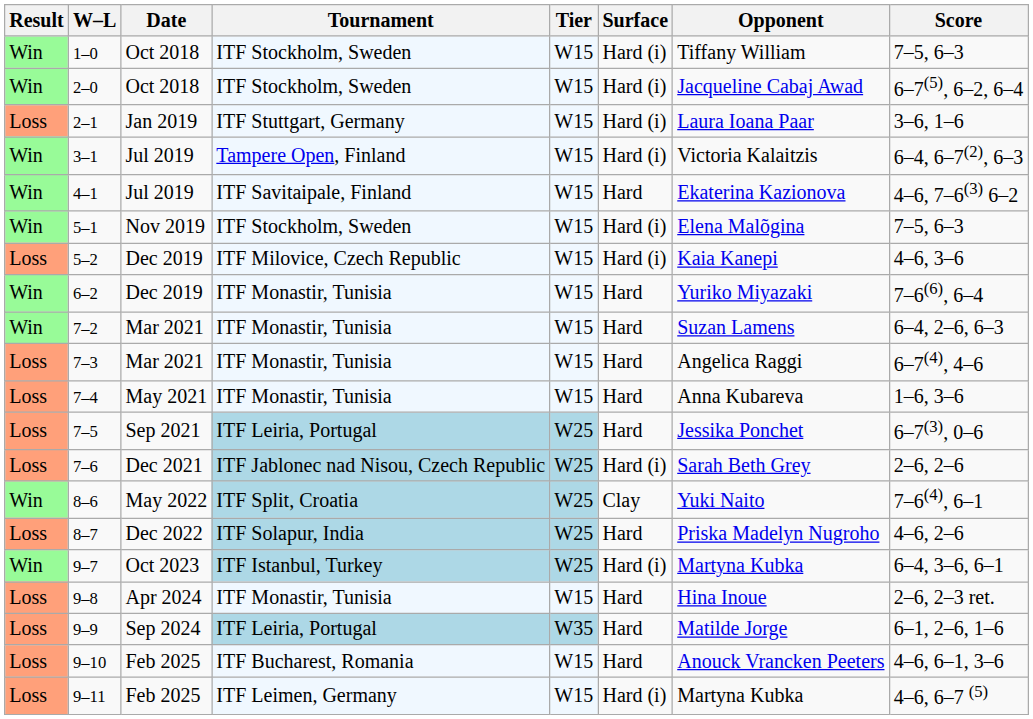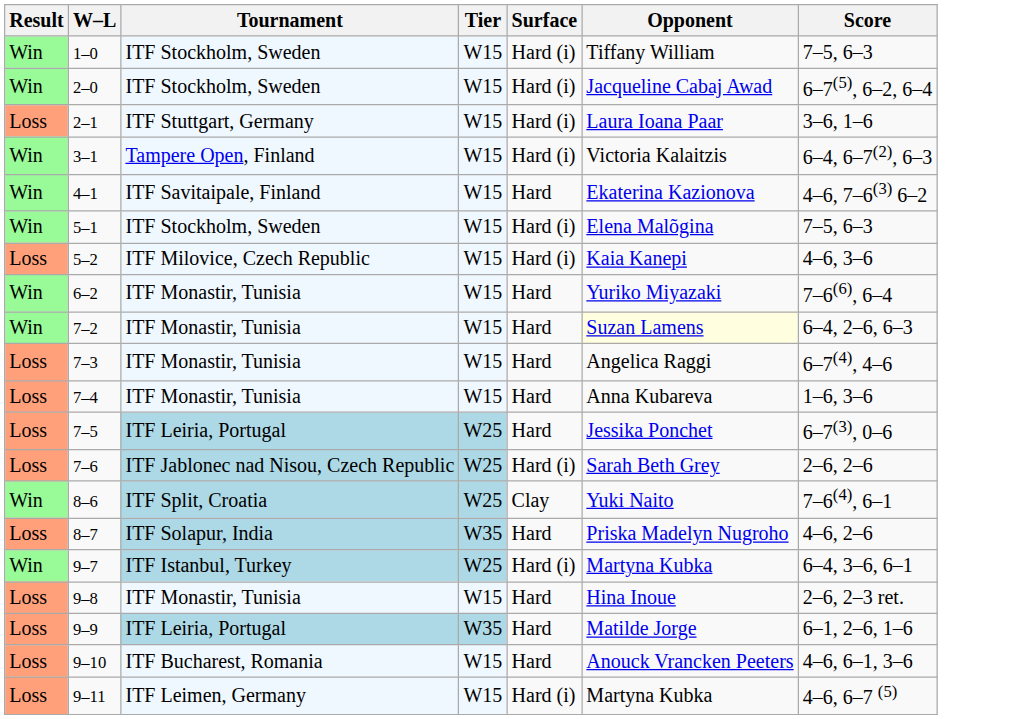- column: Date | Oct 2018 | Oct 2018 | Jan 2019 | Jul 2019 | Jul 2019 | Nov 2019 | Dec 2019 | Dec 2019 | Mar 2021 | Mar 2021 | May 2021 | Sep 2021 | Dec 2021 | May 2022 | Dec 2022 | Oct 2023 | Apr 2024 | Sep 2024 | Feb 2025 | Feb 2025
7–2 | Opponent: no background -> lightyellow background
8–7 | Tier: W25 -> W35
